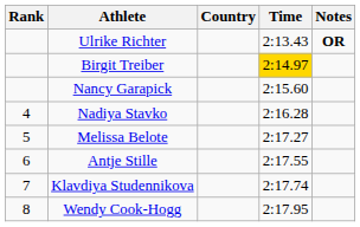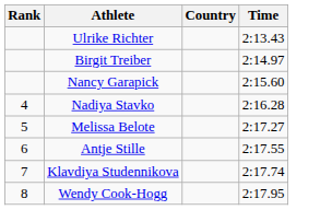- column: Notes | OR
Birgit Treiber | Time: gold background -> no background
